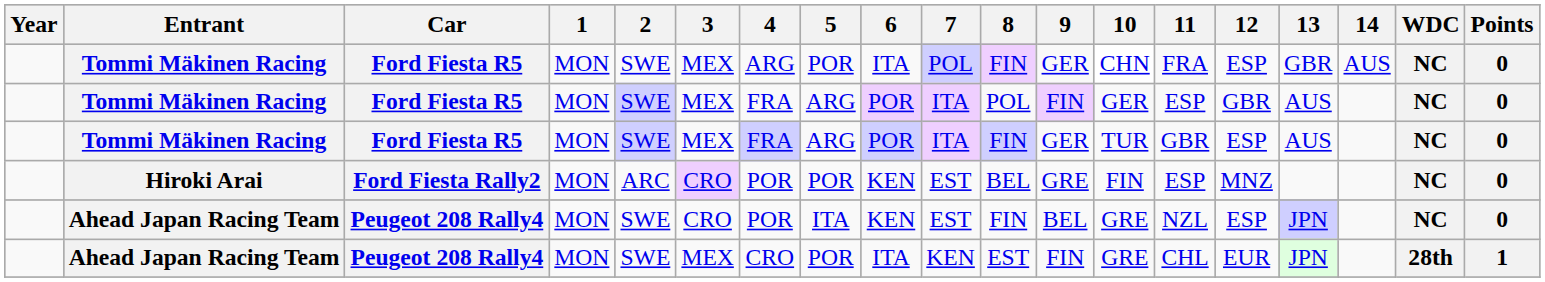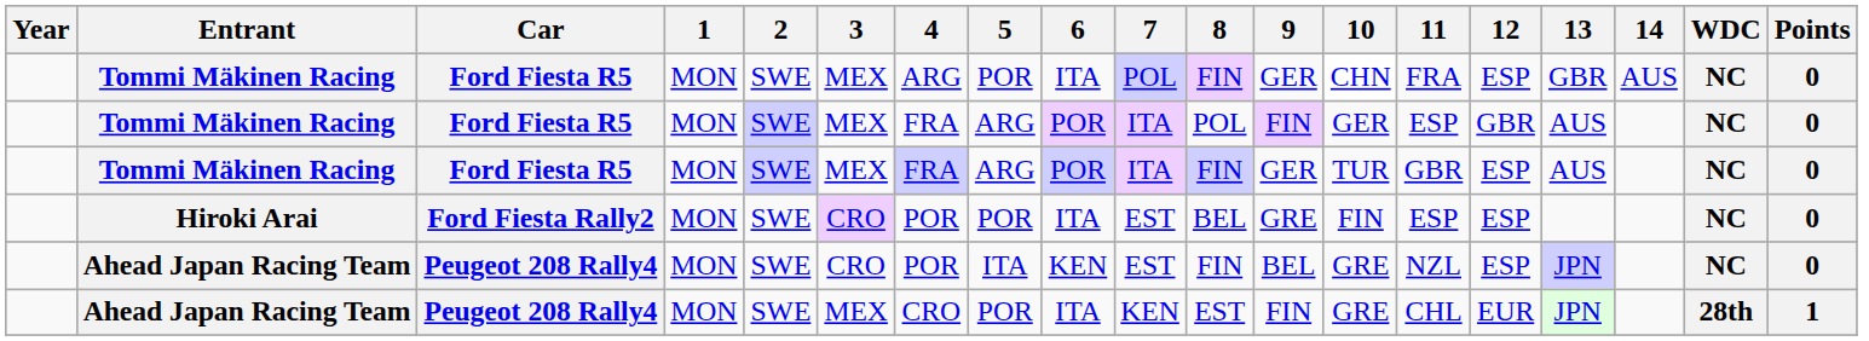Hiroki Arai | 2: ARC -> SWE
Hiroki Arai | 6: KEN -> ITA
Hiroki Arai | 12: MNZ -> ESP
